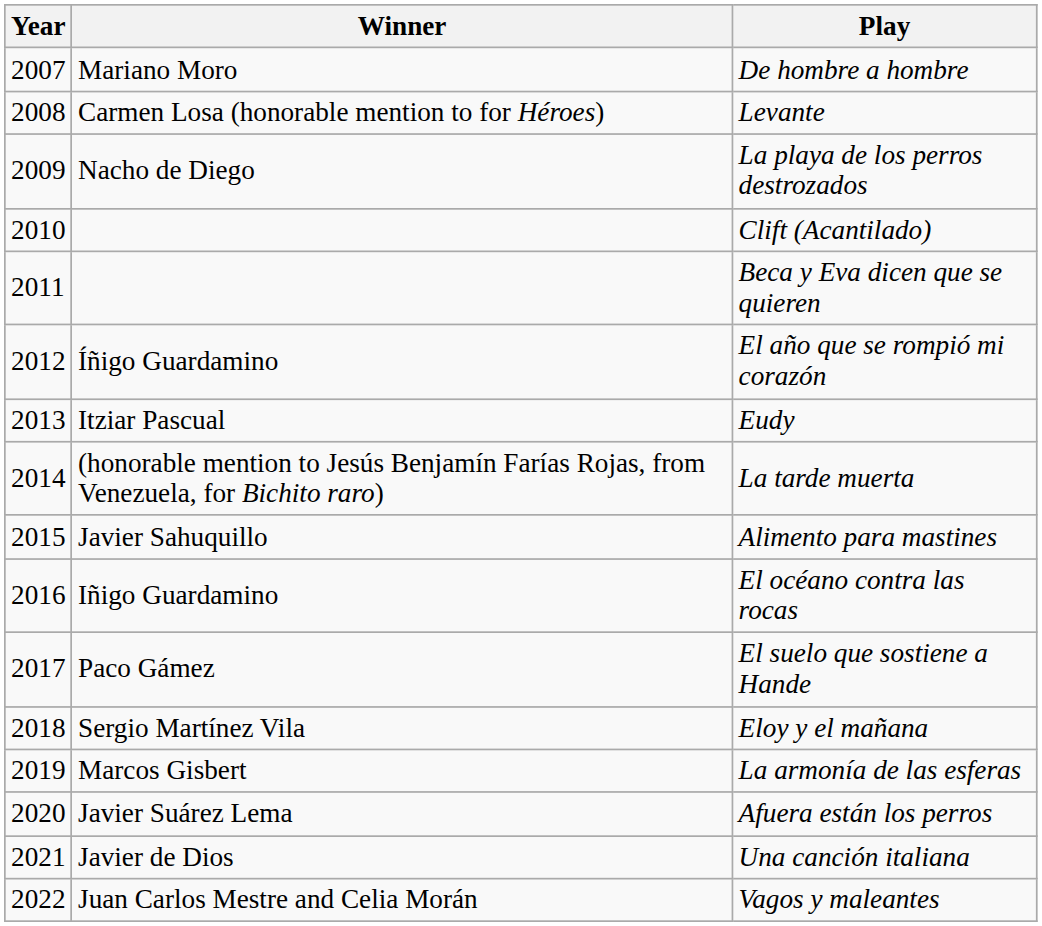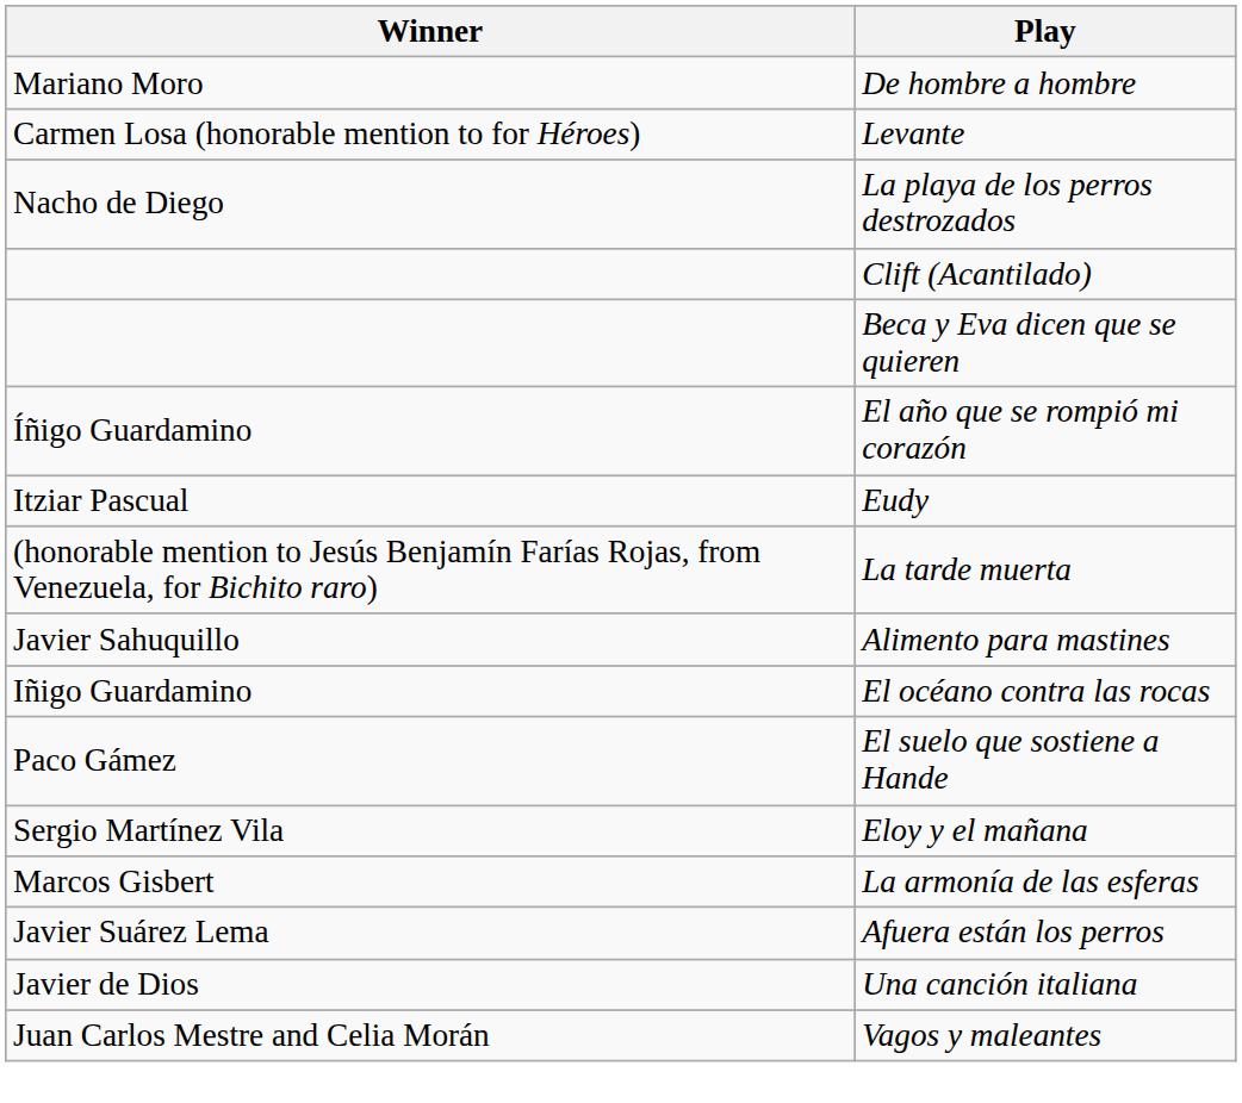- column: Year | 2007 | 2008 | 2009 | 2010 | 2011 | 2012 | 2013 | 2014 | 2015 | 2016 | 2017 | 2018 | 2019 | 2020 | 2021 | 2022
